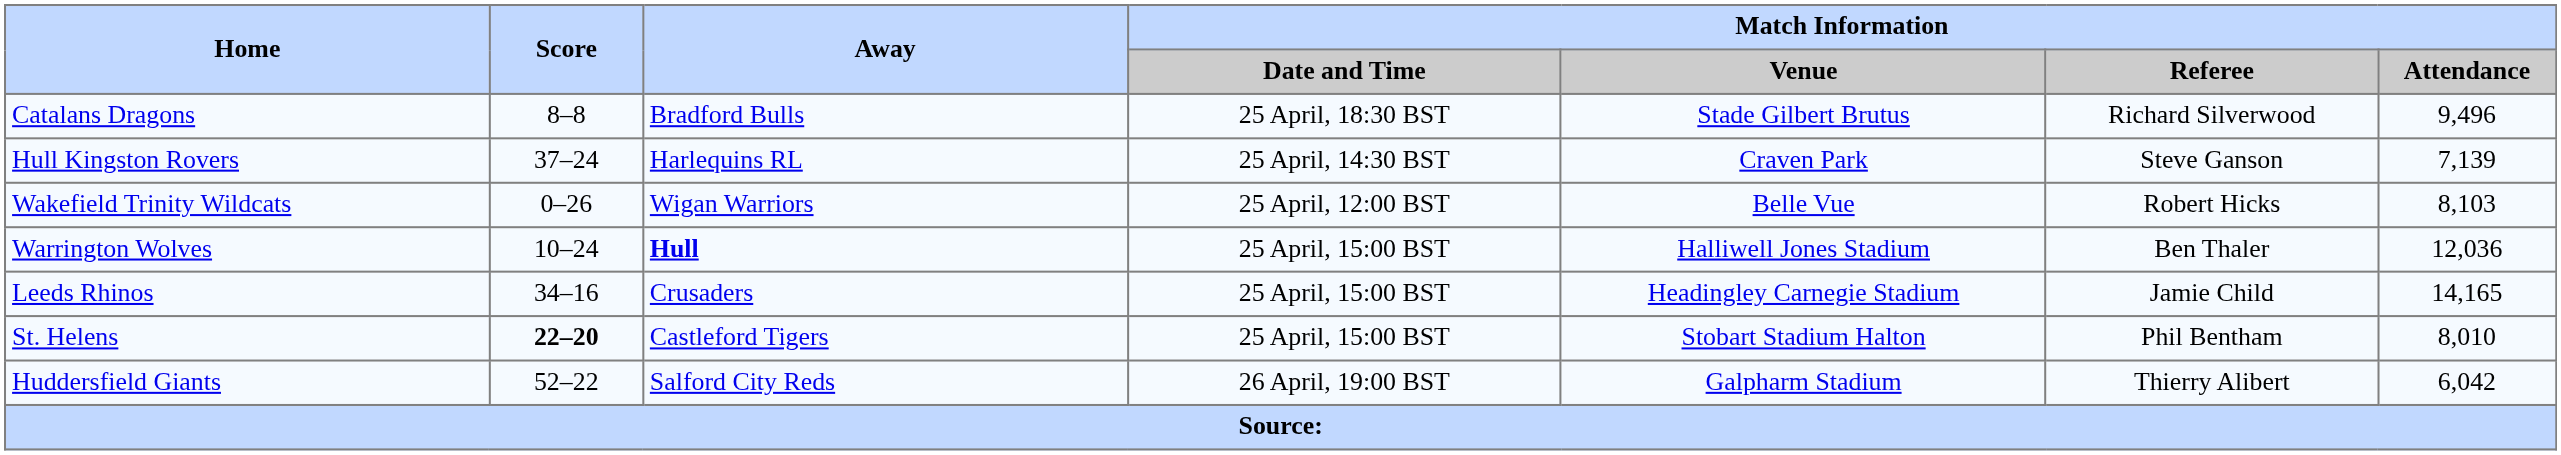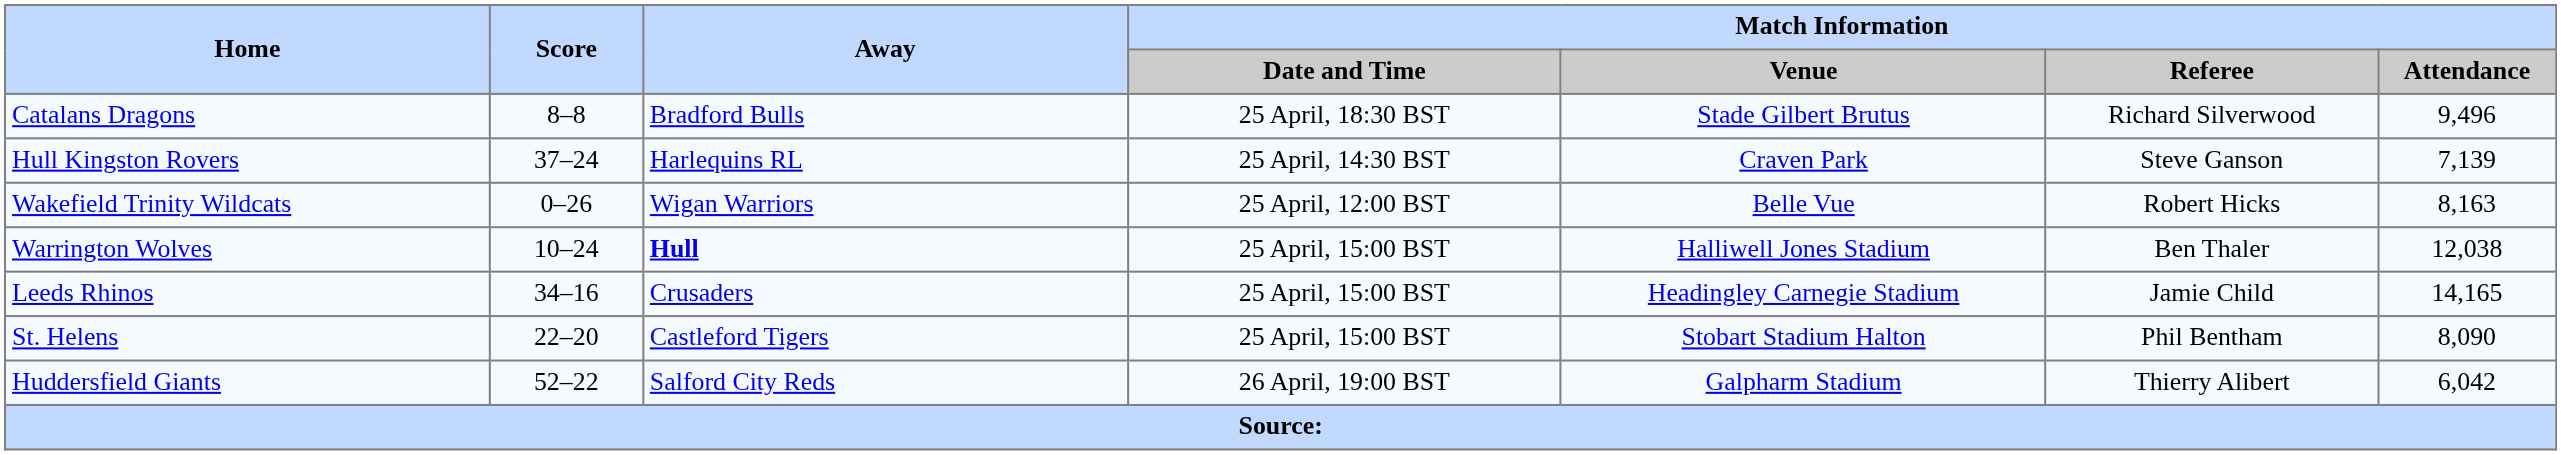Wakefield Trinity Wildcats | Match Information / Attendance: 8,103 -> 8,163
Warrington Wolves | Match Information / Attendance: 12,036 -> 12,038
St. Helens | Score: bold -> normal
St. Helens | Match Information / Attendance: 8,010 -> 8,090
